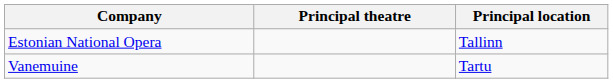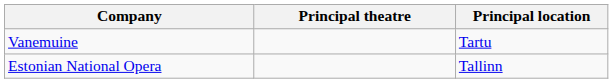rows swapped: Estonian National Opera <-> Vanemuine
